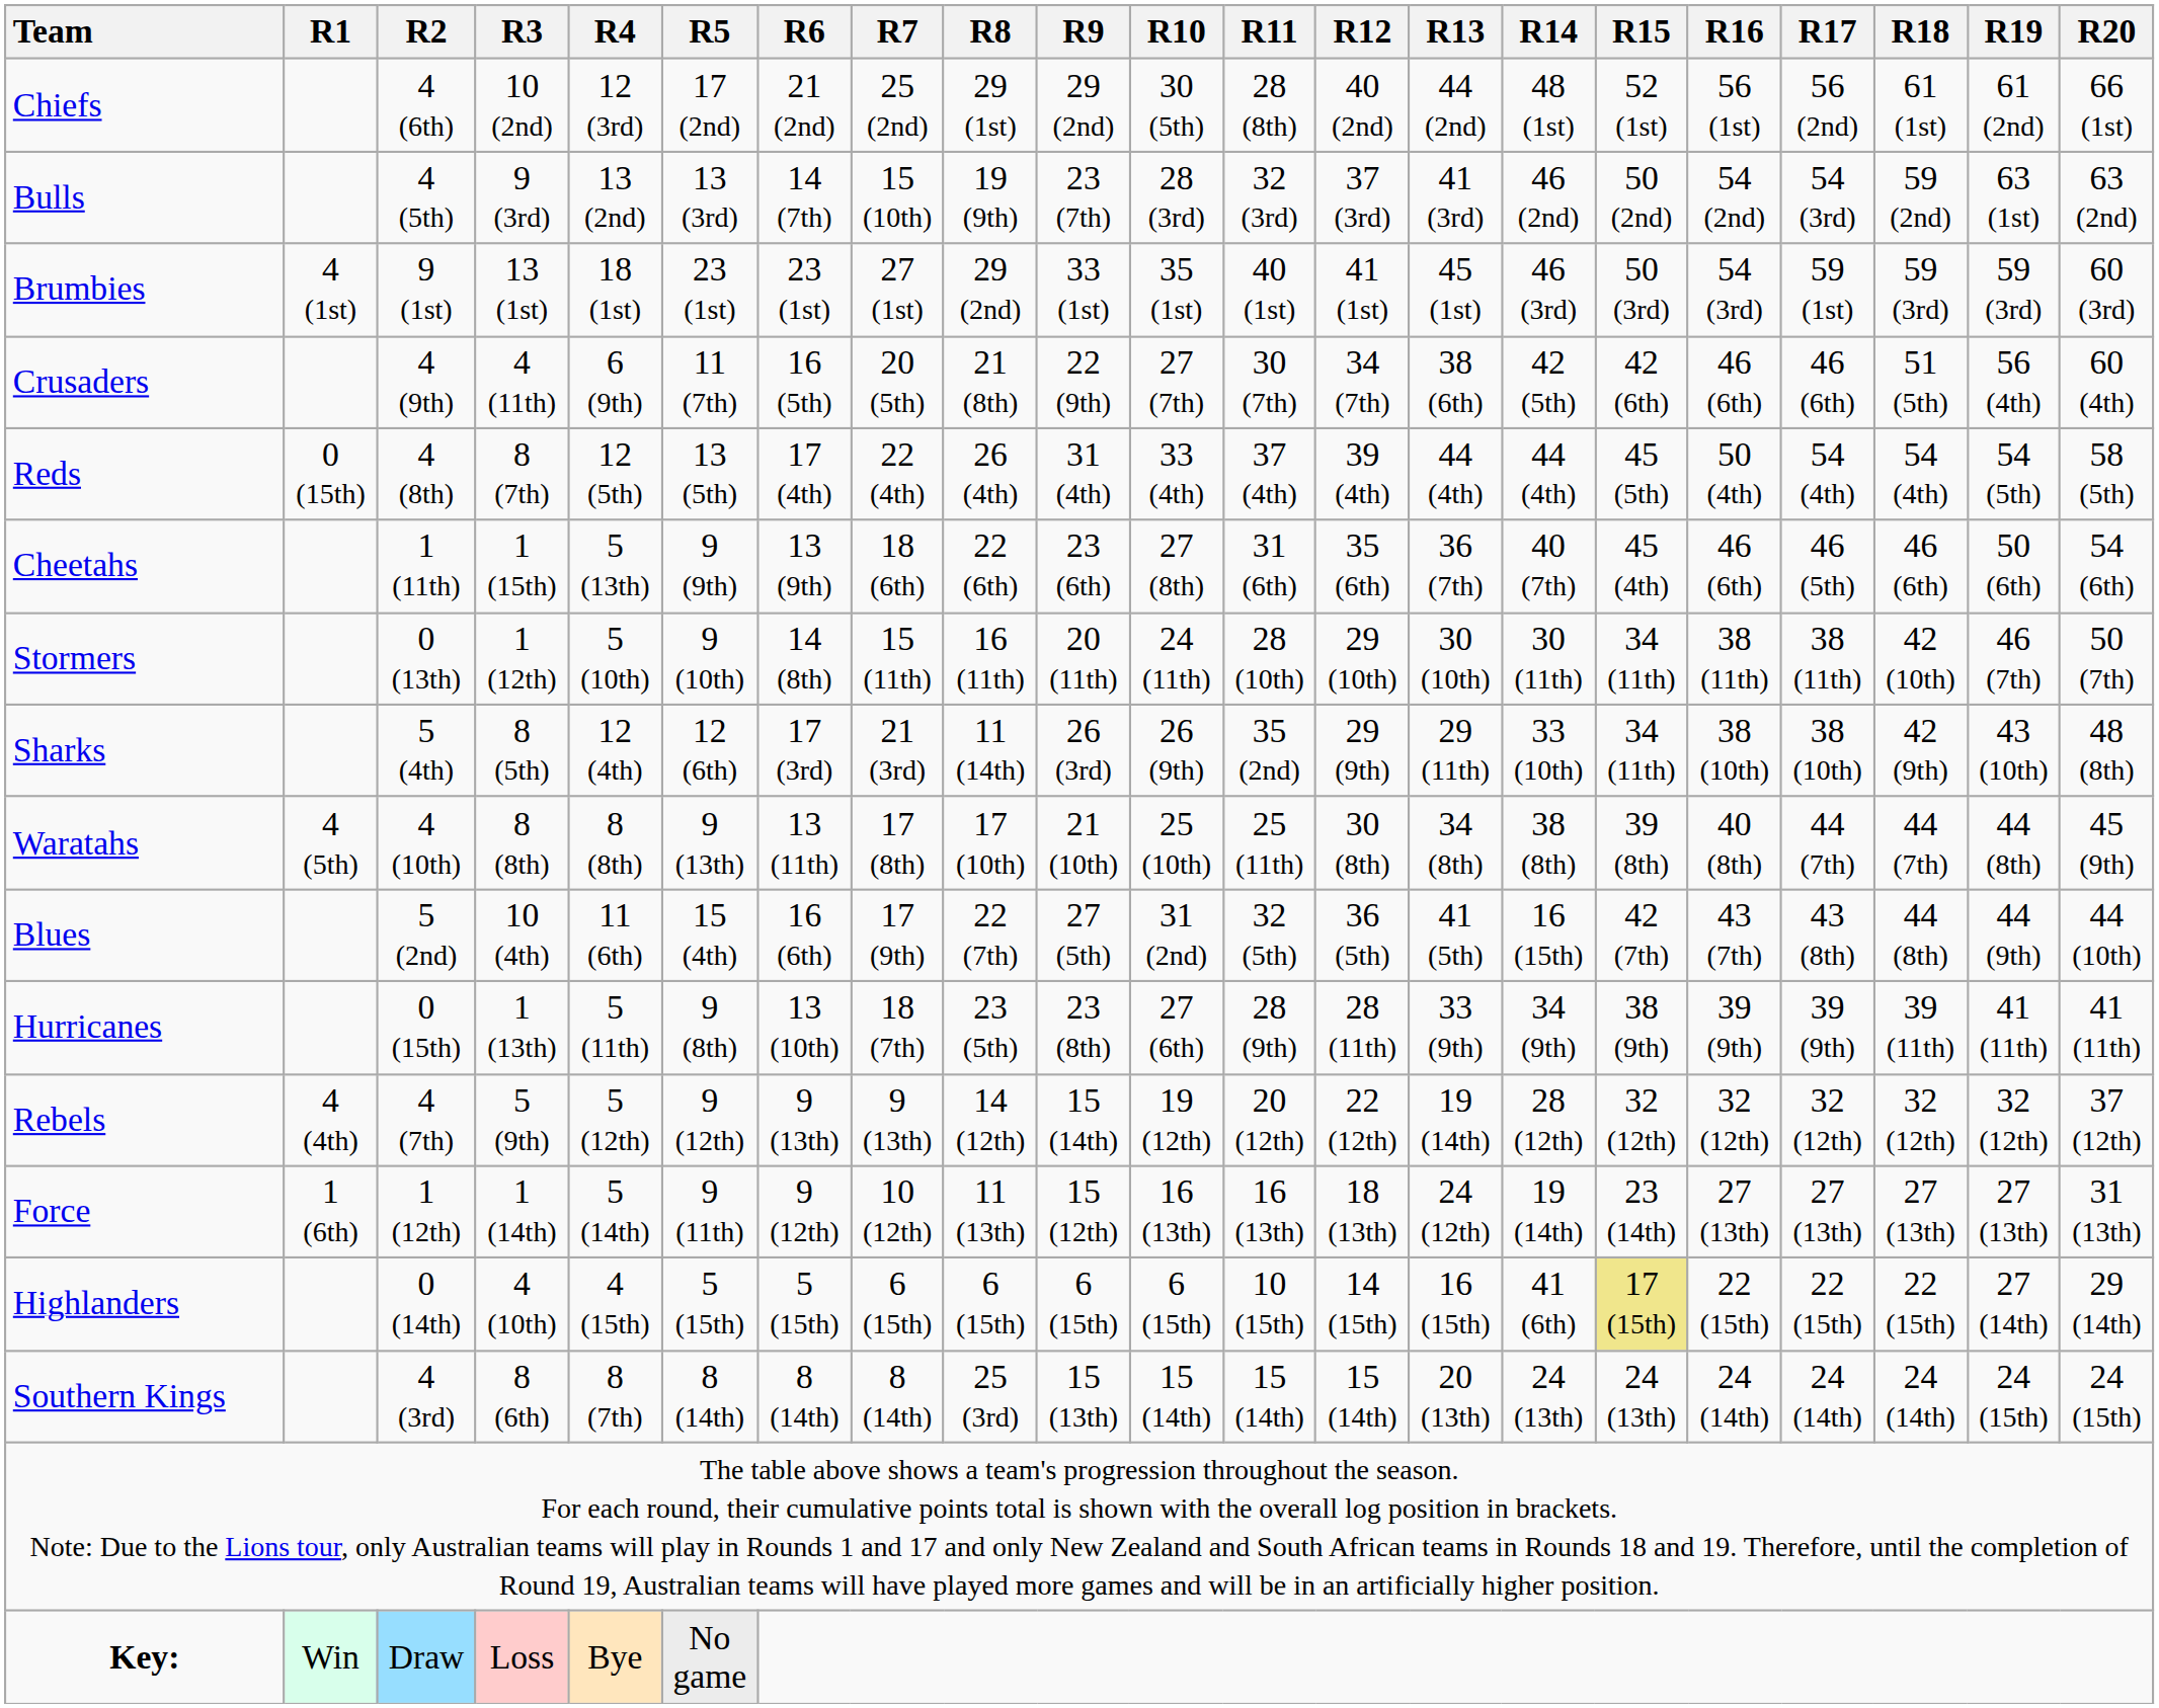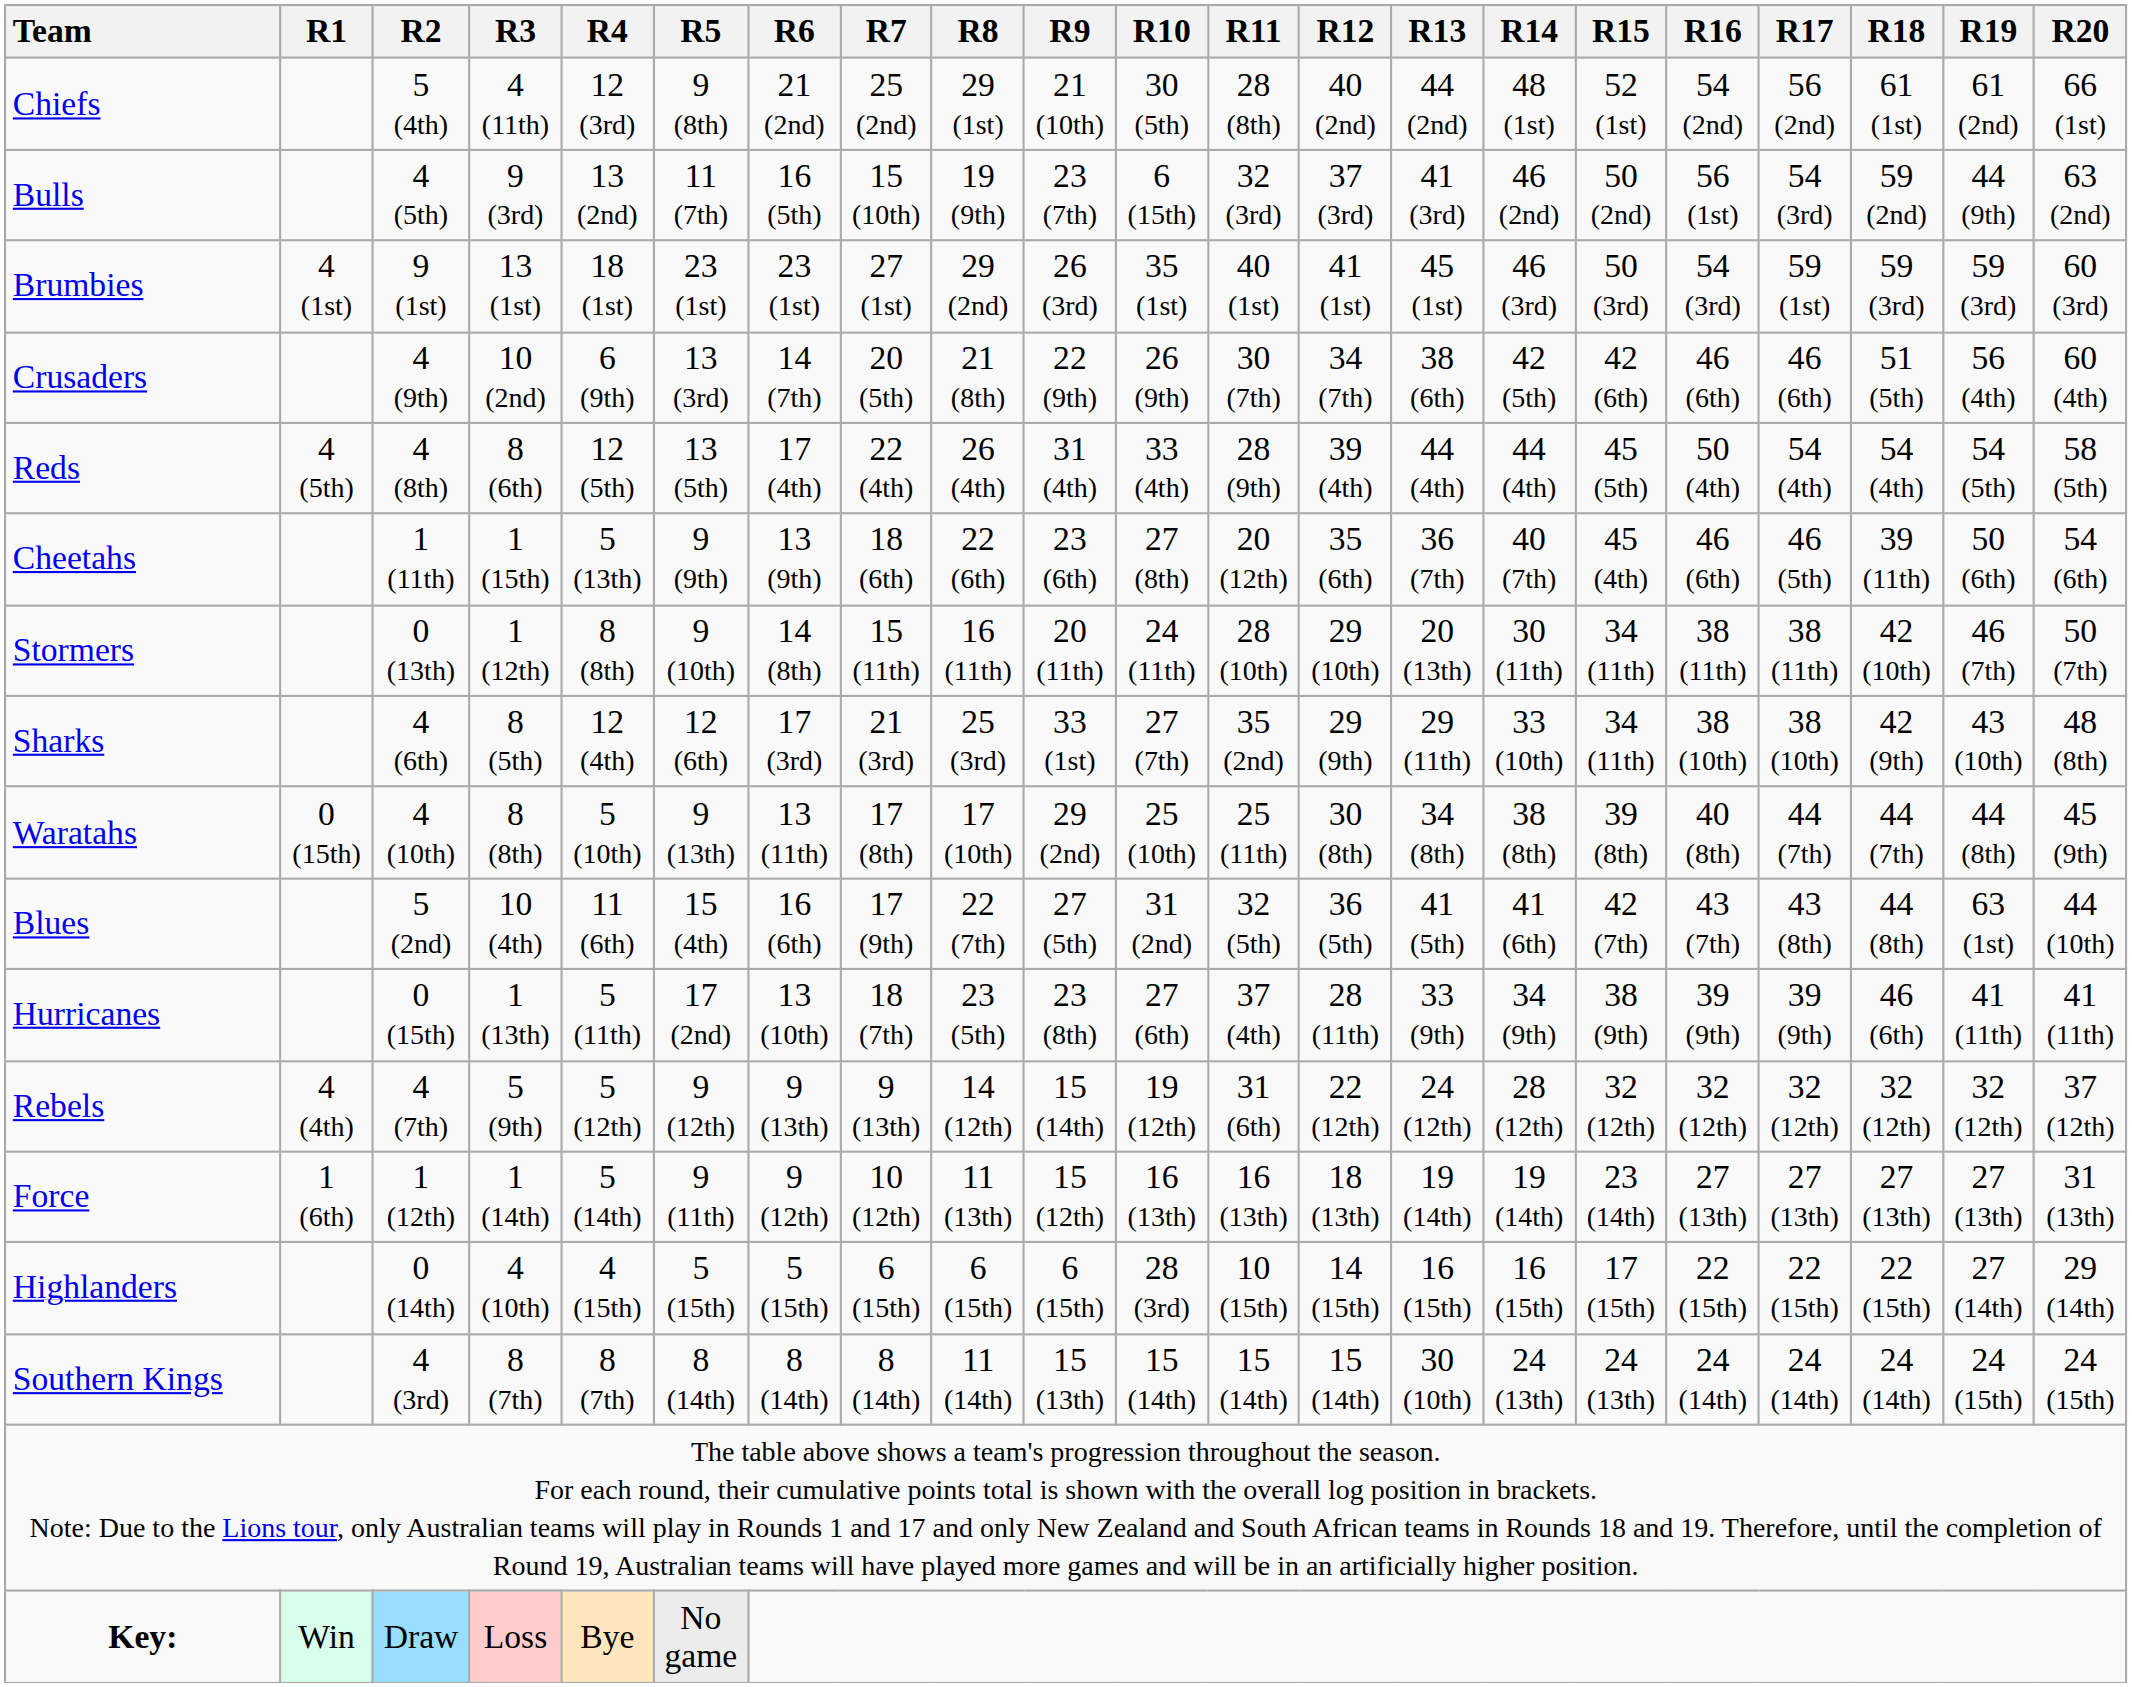Chiefs | R2: 4 (6th) -> 5 (4th)
Chiefs | R3: 10 (2nd) -> 4 (11th)
Chiefs | R5: 17 (2nd) -> 9 (8th)
Chiefs | R9: 29 (2nd) -> 21 (10th)
Chiefs | R16: 56 (1st) -> 54 (2nd)
Bulls | R5: 13 (3rd) -> 11 (7th)
Bulls | R6: 14 (7th) -> 16 (5th)
Bulls | R10: 28 (3rd) -> 6 (15th)
Bulls | R16: 54 (2nd) -> 56 (1st)
Bulls | R19: 63 (1st) -> 44 (9th)
Brumbies | R9: 33 (1st) -> 26 (3rd)
Crusaders | R3: 4 (11th) -> 10 (2nd)
Crusaders | R5: 11 (7th) -> 13 (3rd)
Crusaders | R6: 16 (5th) -> 14 (7th)
Crusaders | R10: 27 (7th) -> 26 (9th)
Reds | R1: 0 (15th) -> 4 (5th)
Reds | R3: 8 (7th) -> 8 (6th)
Reds | R11: 37 (4th) -> 28 (9th)
Cheetahs | R11: 31 (6th) -> 20 (12th)
Cheetahs | R18: 46 (6th) -> 39 (11th)
Stormers | R4: 5 (10th) -> 8 (8th)
Stormers | R13: 30 (10th) -> 20 (13th)
Sharks | R2: 5 (4th) -> 4 (6th)
Sharks | R8: 11 (14th) -> 25 (3rd)
Sharks | R9: 26 (3rd) -> 33 (1st)
Sharks | R10: 26 (9th) -> 27 (7th)
Waratahs | R1: 4 (5th) -> 0 (15th)
Waratahs | R4: 8 (8th) -> 5 (10th)
Waratahs | R9: 21 (10th) -> 29 (2nd)
Blues | R14: 16 (15th) -> 41 (6th)
Blues | R19: 44 (9th) -> 63 (1st)
Hurricanes | R5: 9 (8th) -> 17 (2nd)
Hurricanes | R11: 28 (9th) -> 37 (4th)
Hurricanes | R18: 39 (11th) -> 46 (6th)
Rebels | R11: 20 (12th) -> 31 (6th)
Rebels | R13: 19 (14th) -> 24 (12th)
Force | R13: 24 (12th) -> 19 (14th)
Highlanders | R10: 6 (15th) -> 28 (3rd)
Highlanders | R14: 41 (6th) -> 16 (15th)
Highlanders | R15: khaki background -> no background
Southern Kings | R3: 8 (6th) -> 8 (7th)
Southern Kings | R8: 25 (3rd) -> 11 (14th)
Southern Kings | R13: 20 (13th) -> 30 (10th)
